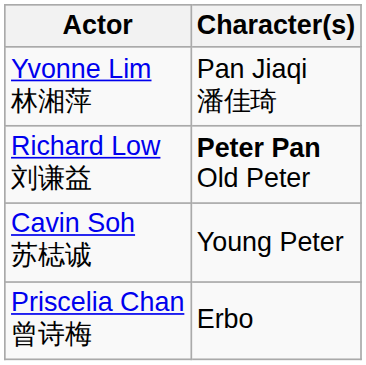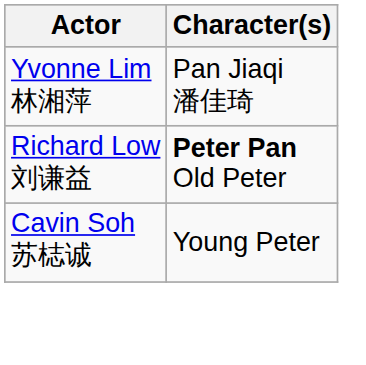- row: Priscelia Chan 曾诗梅 | Erbo
